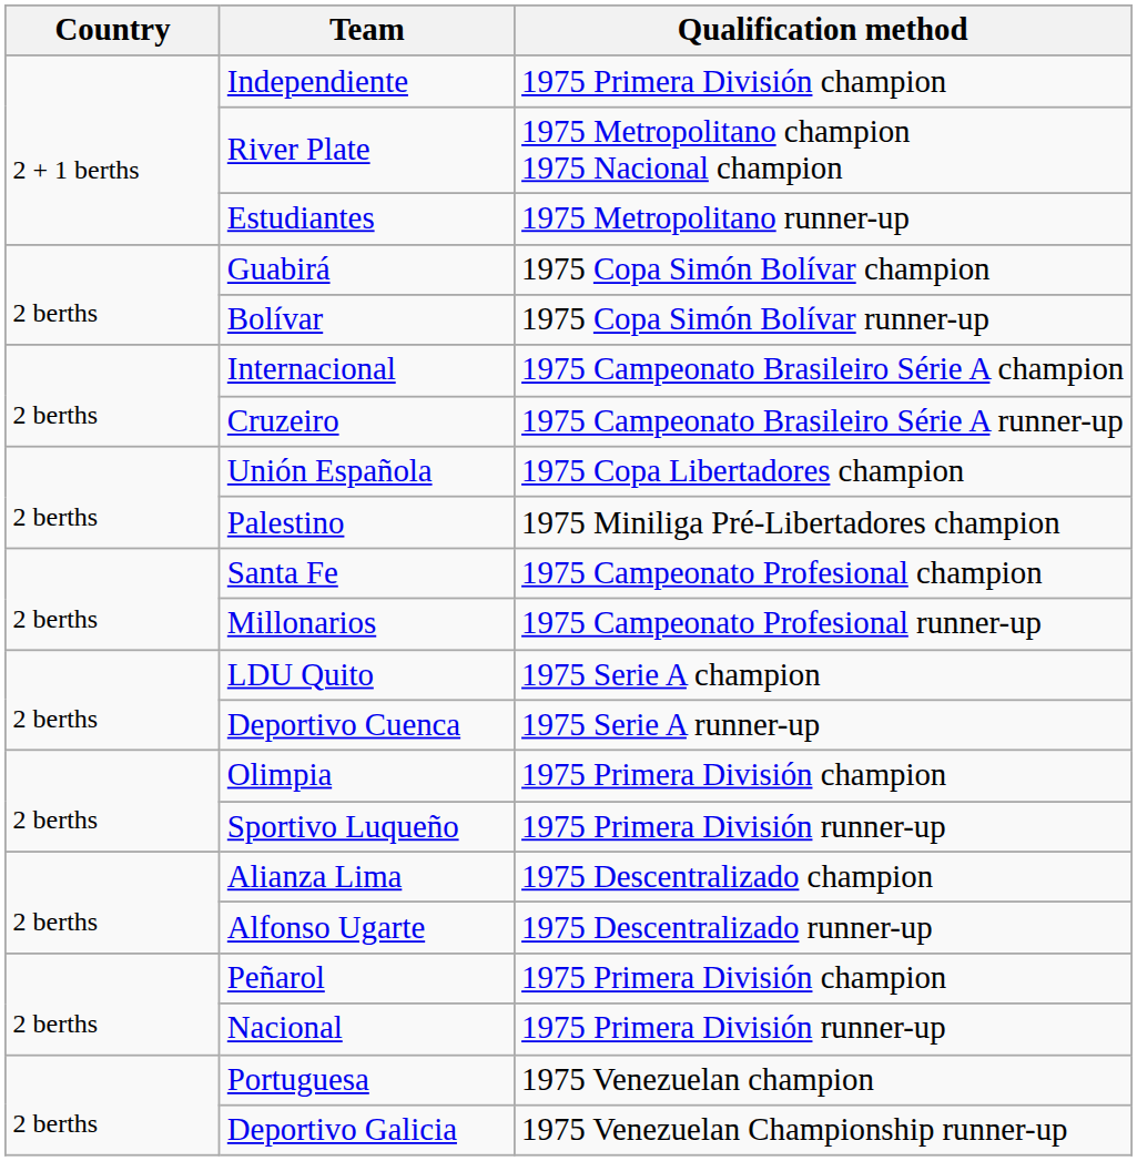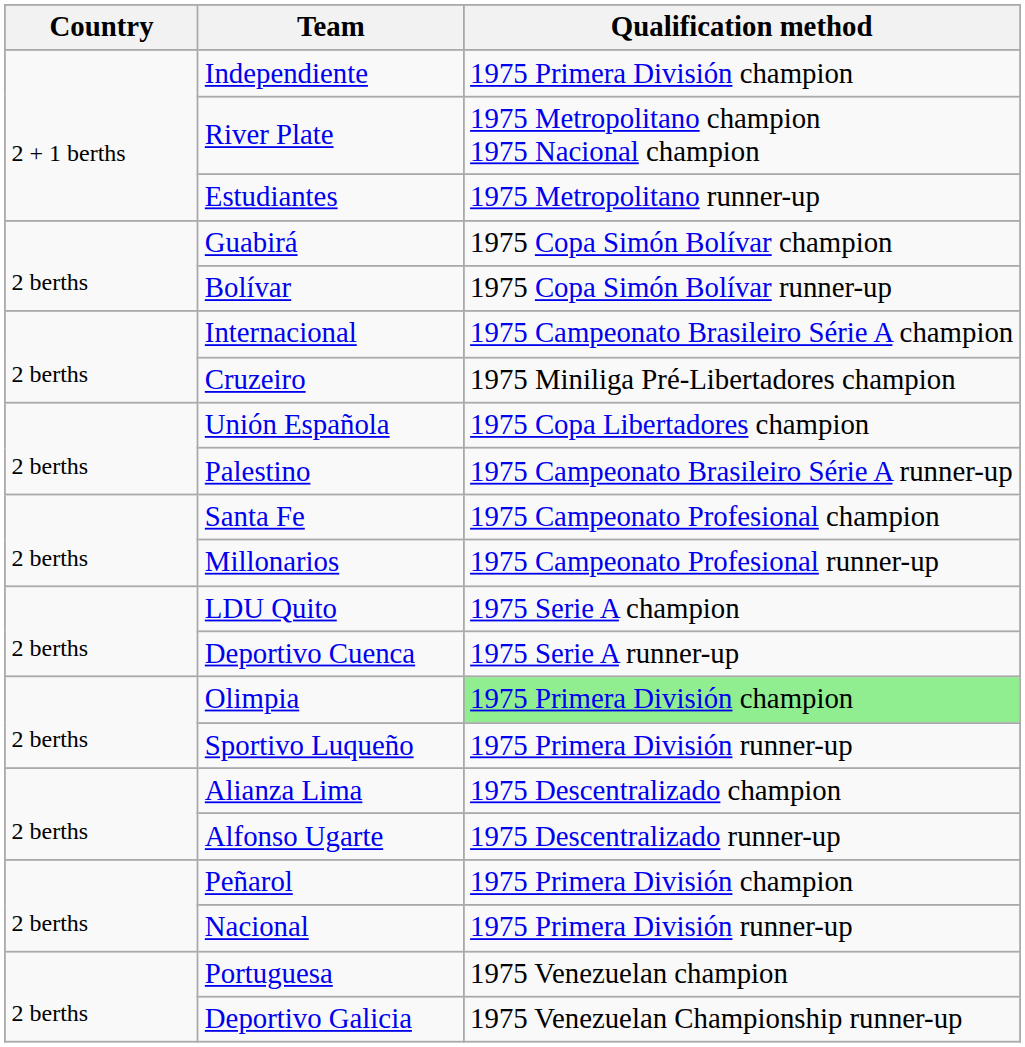Cruzeiro | Qualification method: 1975 Campeonato Brasileiro Série A runner-up -> 1975 Miniliga Pré-Libertadores champion
Palestino | Qualification method: 1975 Miniliga Pré-Libertadores champion -> 1975 Campeonato Brasileiro Série A runner-up
Olimpia | Qualification method: no background -> lightgreen background
